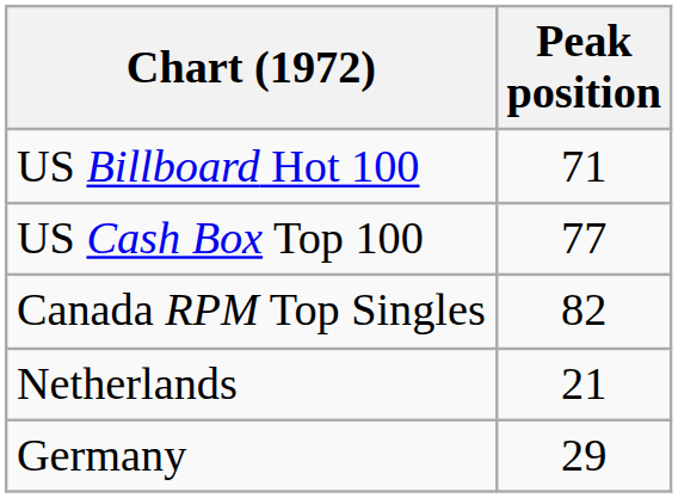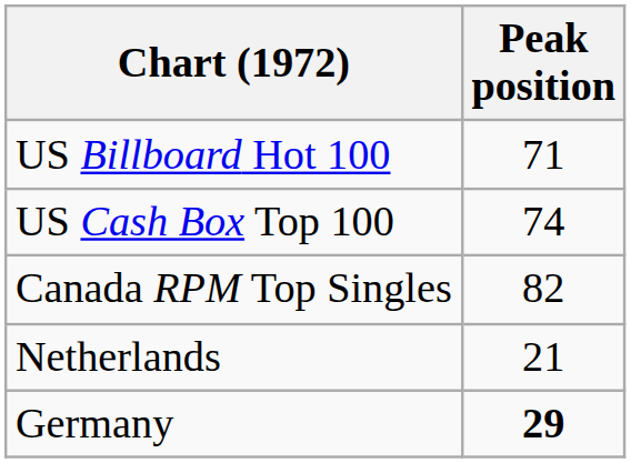US Cash Box Top 100 | Peak position: 77 -> 74
Germany | Peak position: normal -> bold
